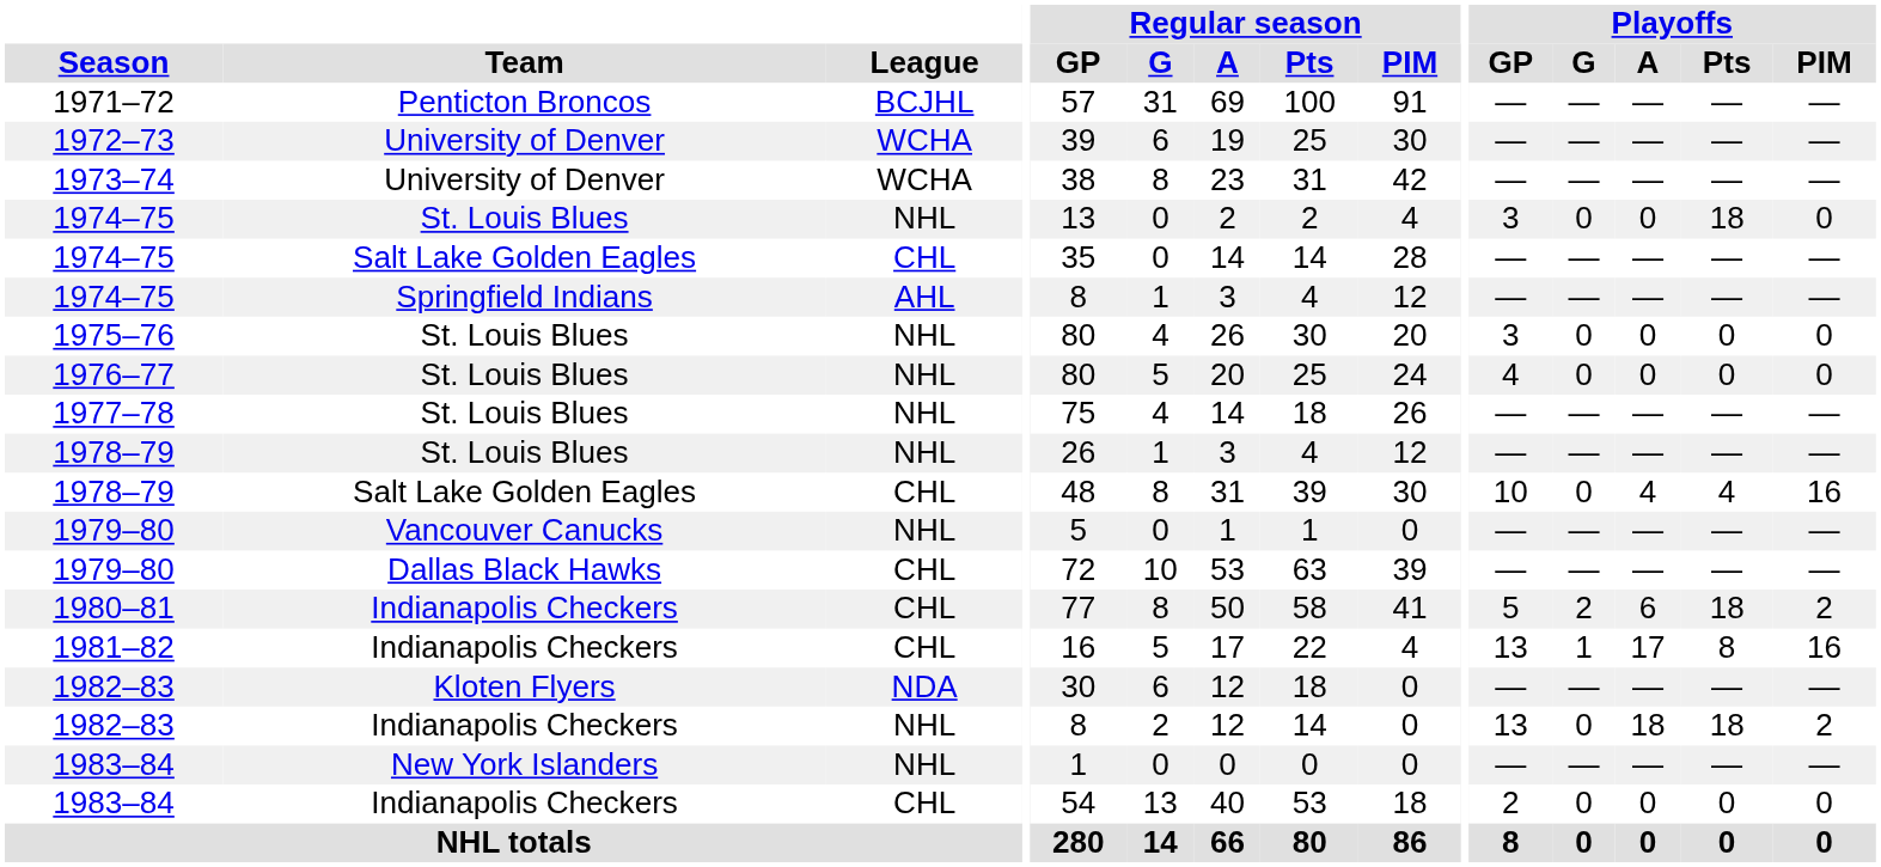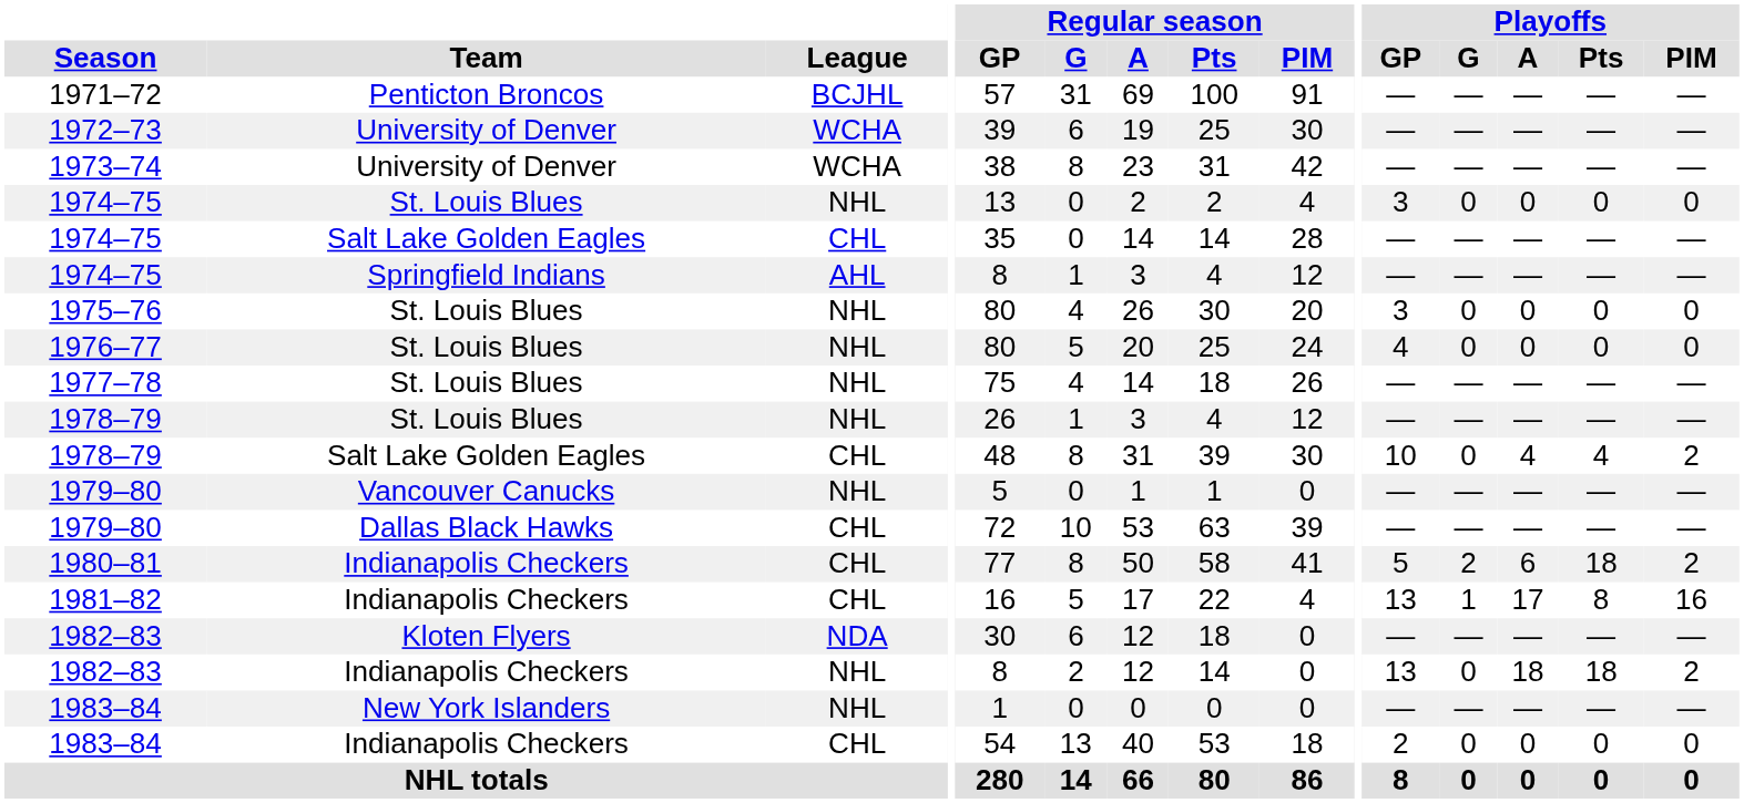1974–75 / St. Louis Blues | Playoffs / Pts: 18 -> 0
1978–79 / Salt Lake Golden Eagles | Playoffs / PIM: 16 -> 2
